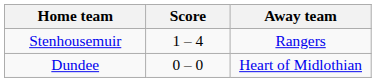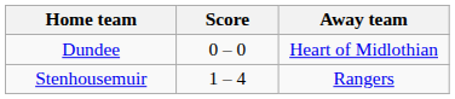rows swapped: Dundee <-> Stenhousemuir
